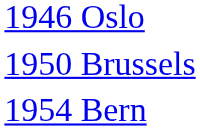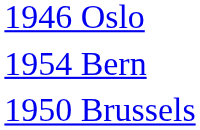rows swapped: 1950 Brussels <-> 1954 Bern
